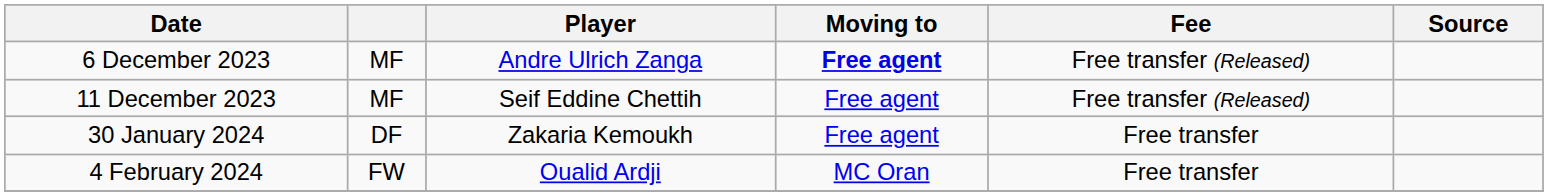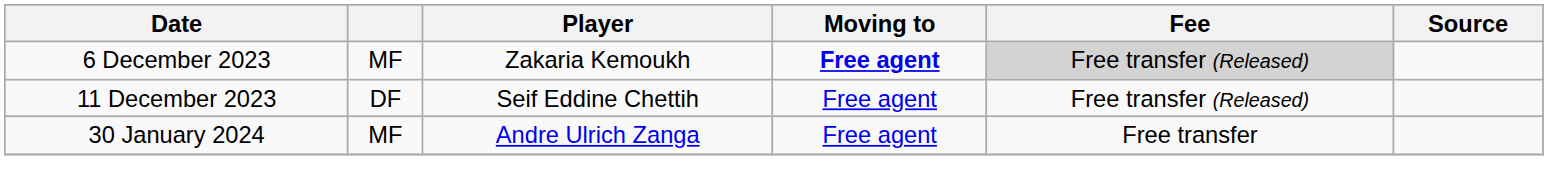6 December 2023 | Player: Andre Ulrich Zanga -> Zakaria Kemoukh
6 December 2023 | Fee: no background -> lightgrey background
11 December 2023 | column 2: MF -> DF
30 January 2024 | column 2: DF -> MF
30 January 2024 | Player: Zakaria Kemoukh -> Andre Ulrich Zanga
- row: 4 February 2024 | FW | Oualid Ardji | MC Oran | Free transfer
